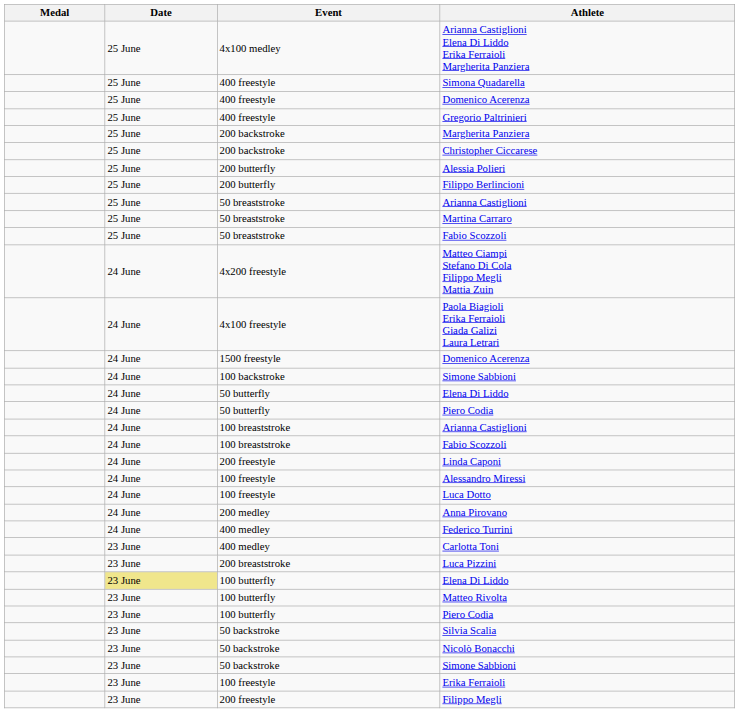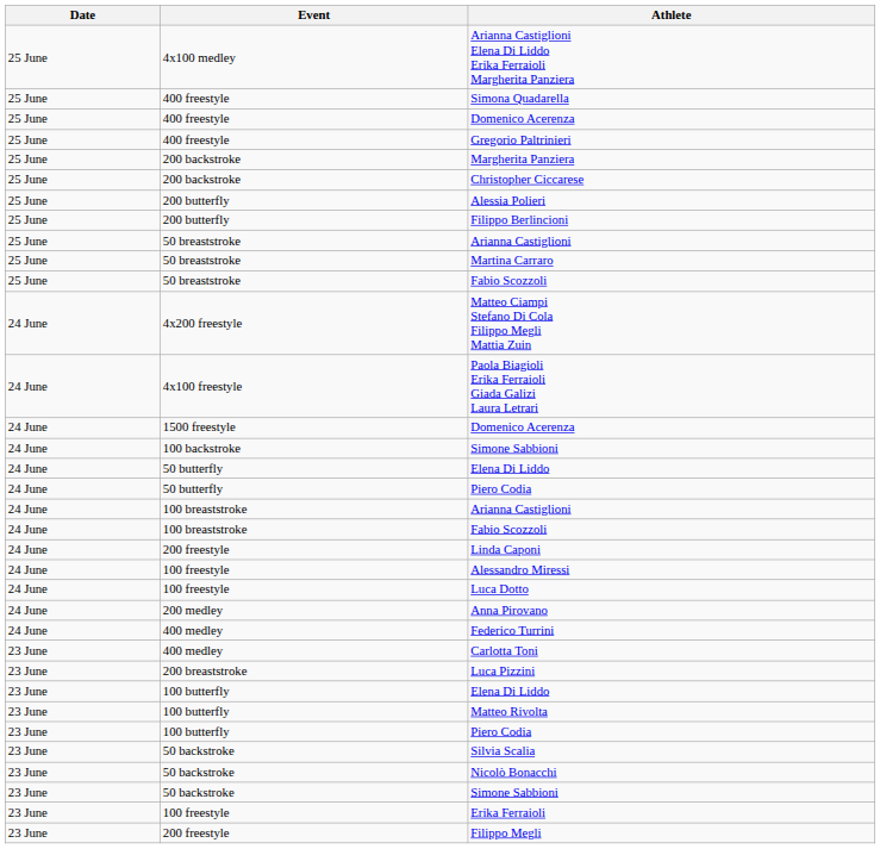- column: Medal
100 butterfly / Elena Di Liddo | Date: khaki background -> no background
